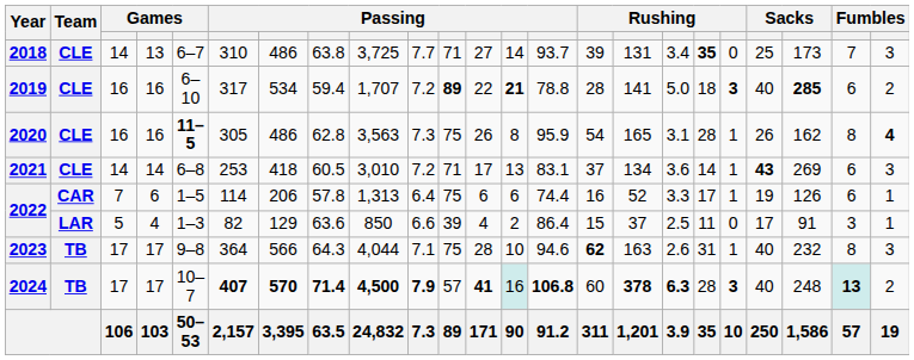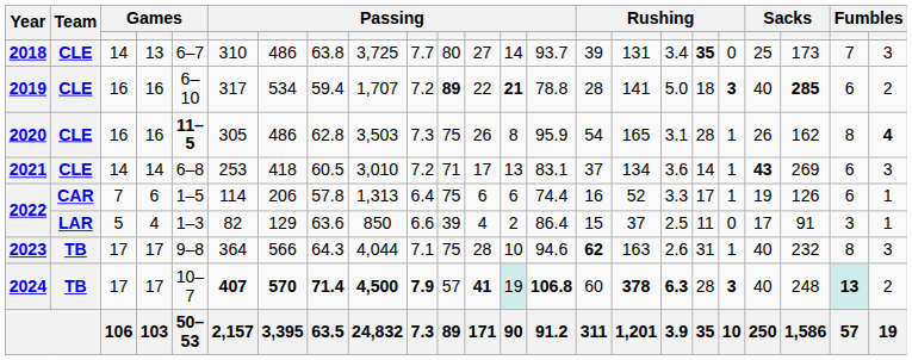2018 | column 11: 71 -> 80
2020 | column 9: 3,563 -> 3,503
2024 | column 13: 16 -> 19
